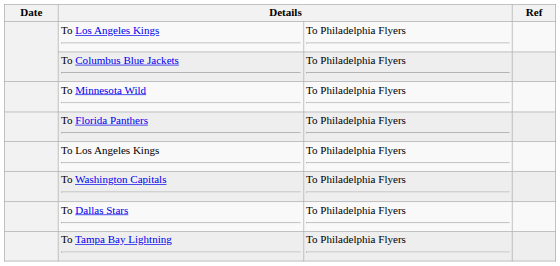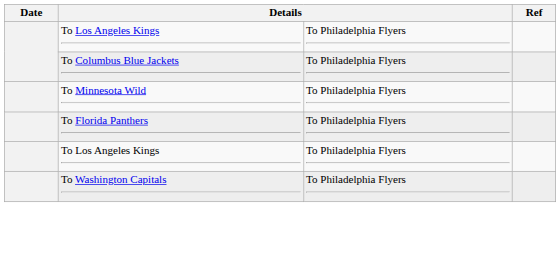- row: To Dallas Stars | To Philadelphia Flyers
- row: To Tampa Bay Lightning | To Philadelphia Flyers
